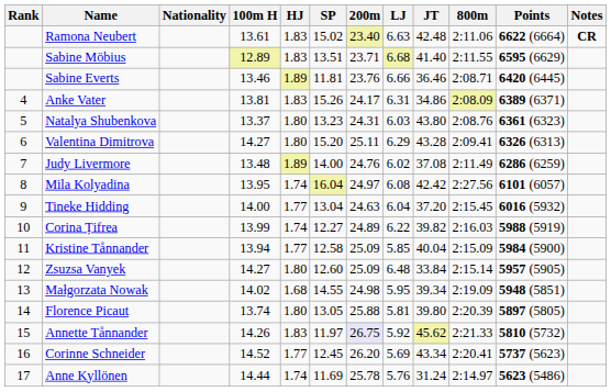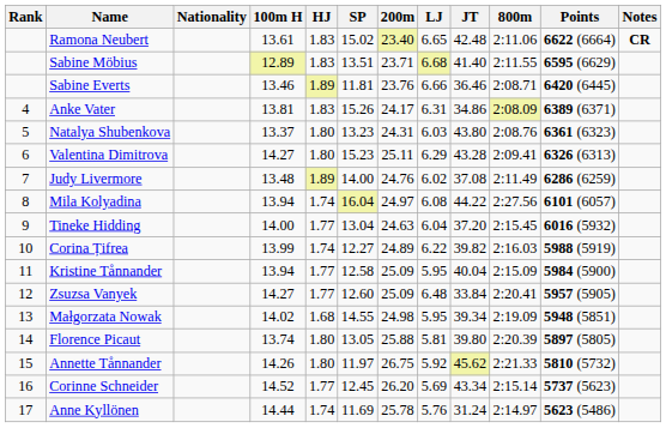Ramona Neubert | LJ: 6.63 -> 6.65
Valentina Dimitrova | SP: 15.20 -> 15.23
Mila Kolyadina | 100m H: 13.95 -> 13.94
Mila Kolyadina | JT: 42.42 -> 44.22
Kristine Tånnander | LJ: 5.85 -> 5.95
Zsuzsa Vanyek | HJ: 1.80 -> 1.77
Zsuzsa Vanyek | 800m: 2:15.14 -> 2:20.41
Annette Tånnander | HJ: 1.83 -> 1.80
Annette Tånnander | 200m: lavender background -> no background
Corinne Schneider | 800m: 2:20.41 -> 2:15.14
